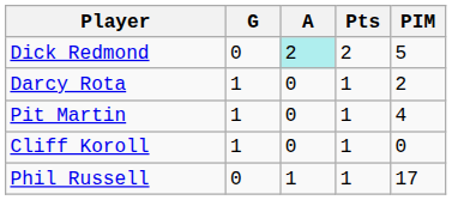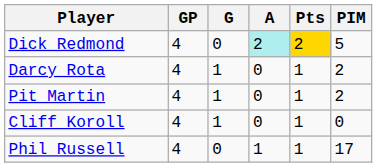+ column: GP | 4 | 4 | 4 | 4 | 4
Dick Redmond | Pts: no background -> gold background
Pit Martin | PIM: 4 -> 2
